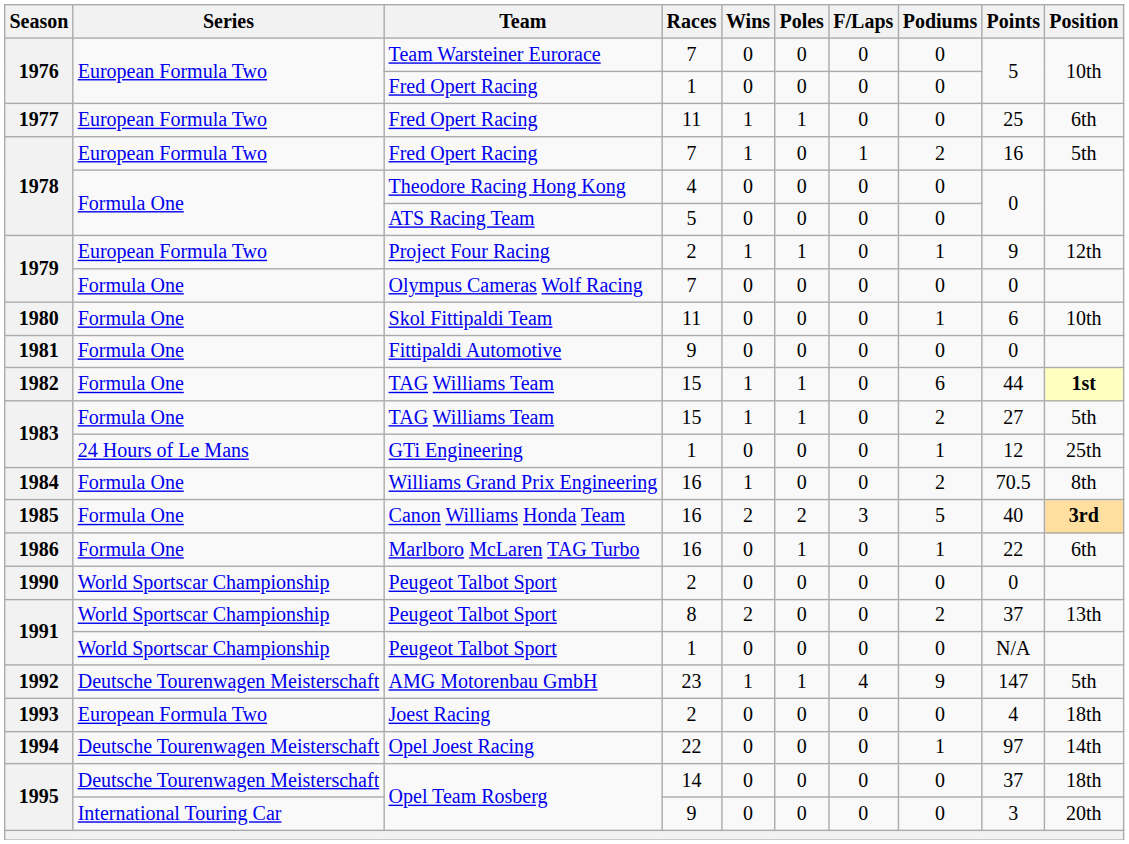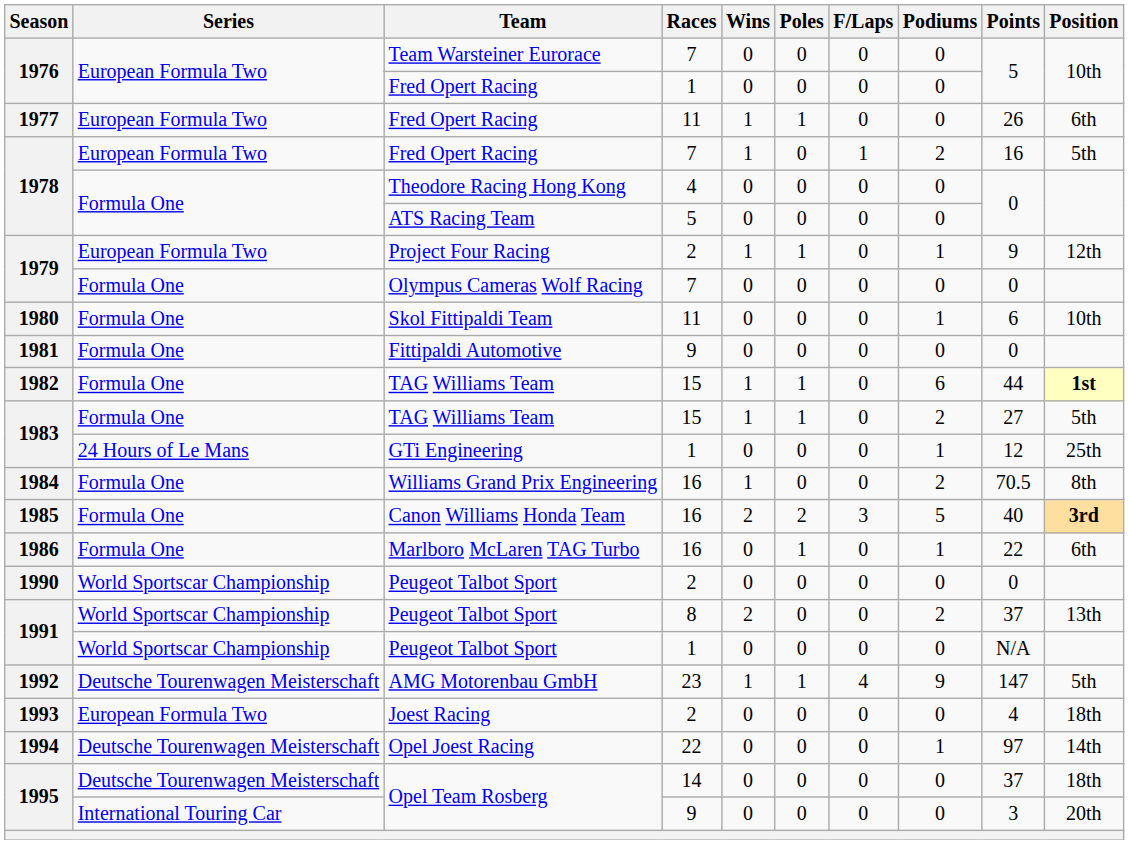Fred Opert Racing / 11 | Points: 25 -> 26
